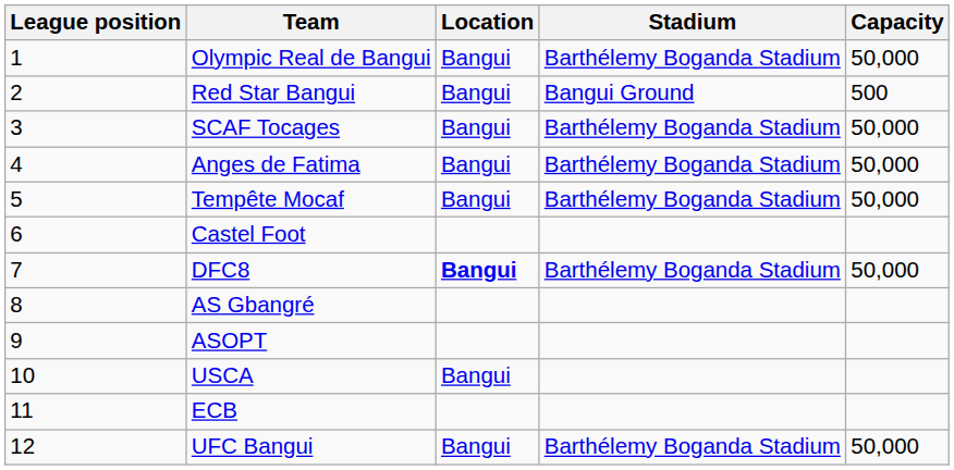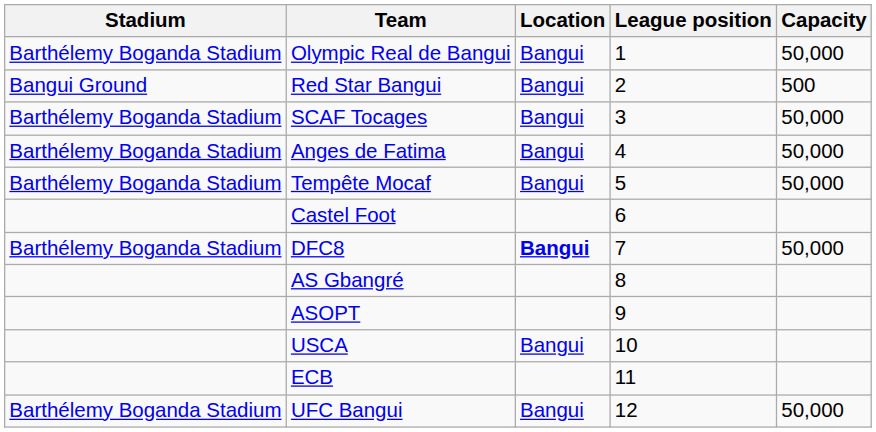columns swapped: League position <-> Stadium
